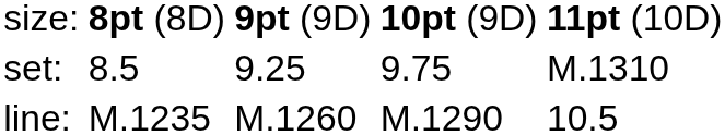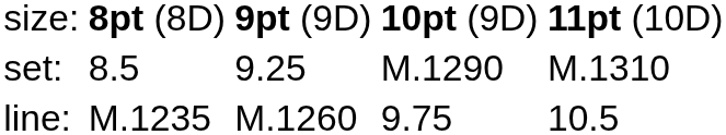set: | column 4: 9.75 -> M.1290
line: | column 4: M.1290 -> 9.75
